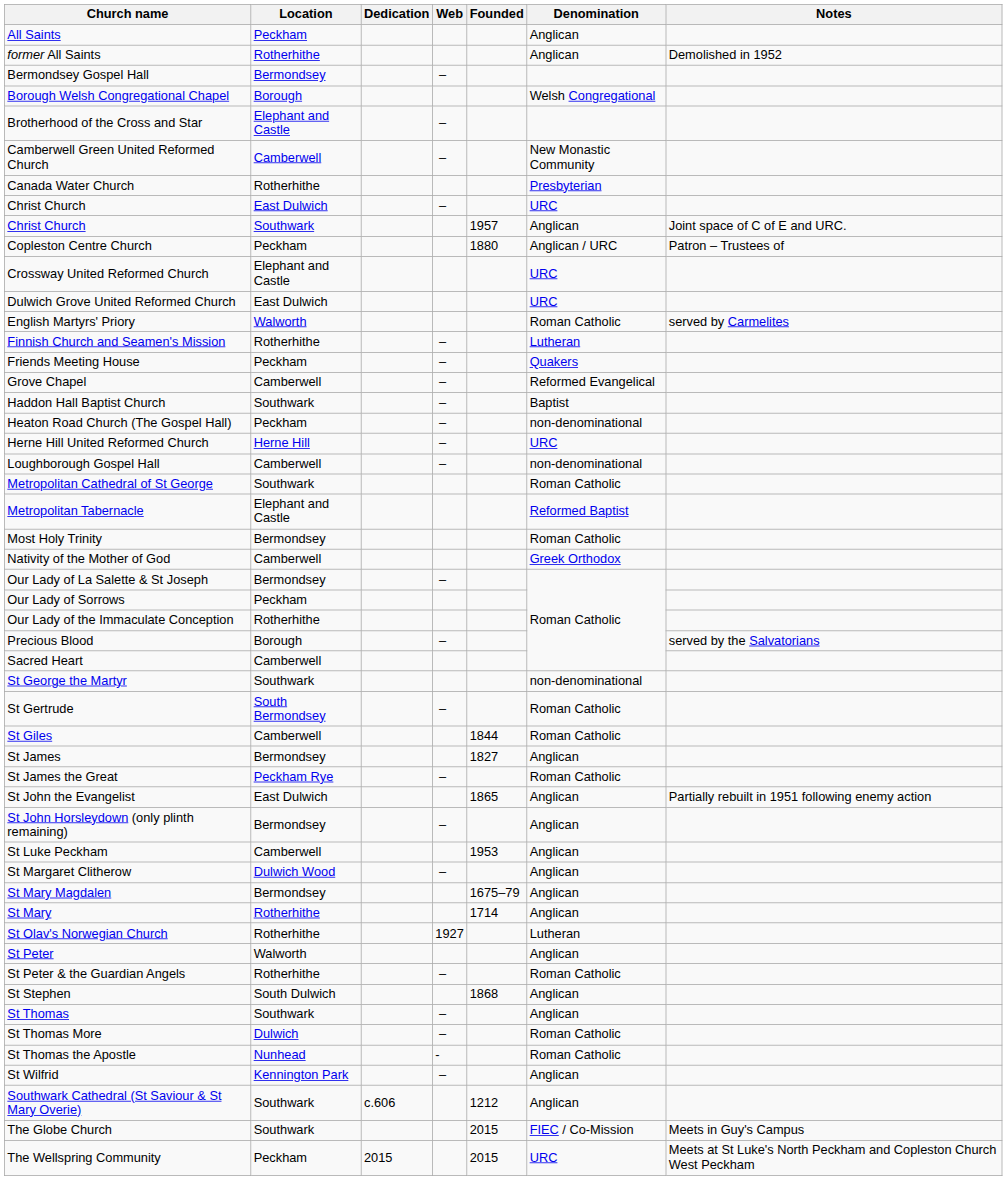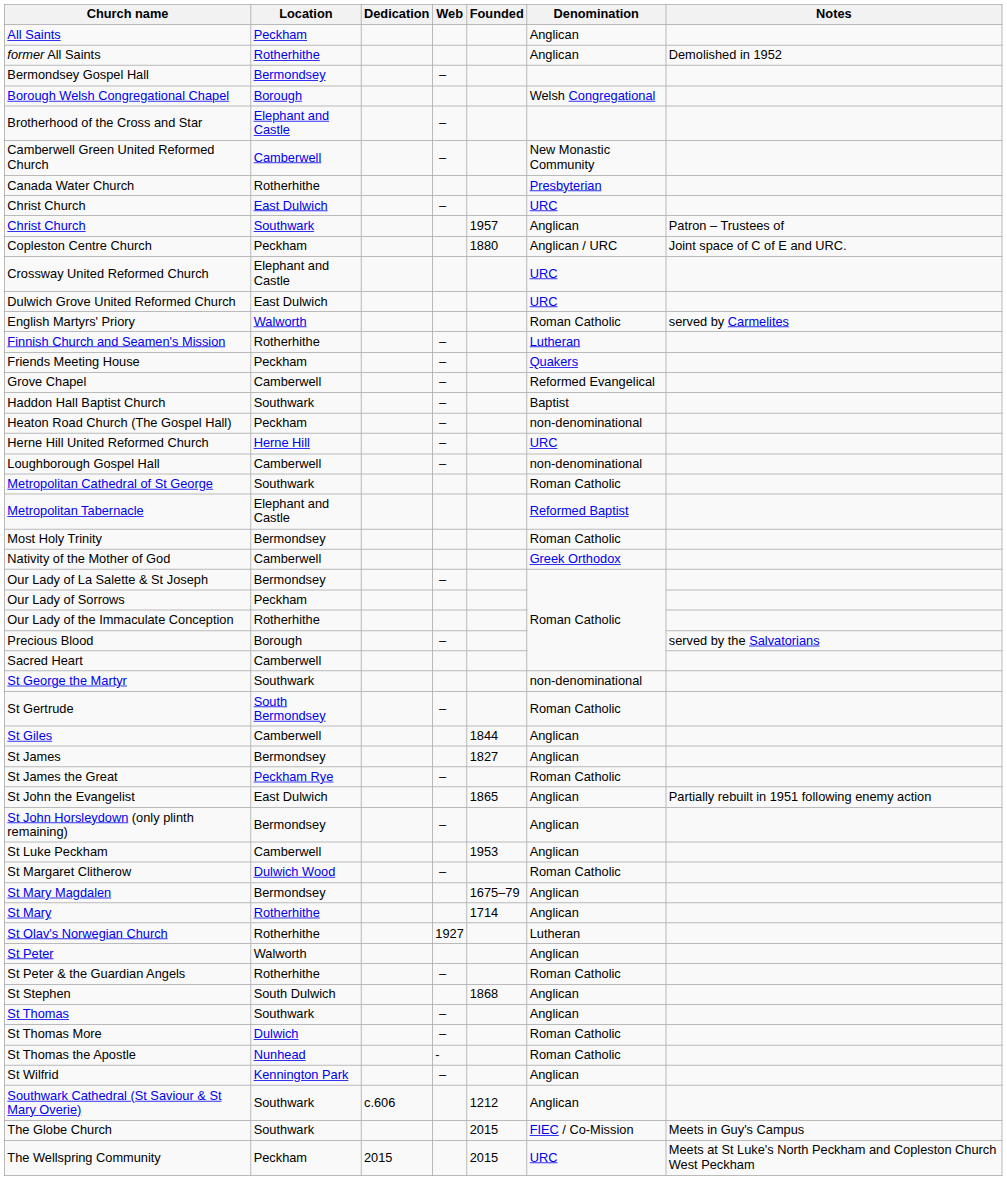Christ Church / Southwark | Notes: Joint space of C of E and URC. -> Patron – Trustees of
Copleston Centre Church | Notes: Patron – Trustees of -> Joint space of C of E and URC.
St Giles | Denomination: Roman Catholic -> Anglican
St Margaret Clitherow | Denomination: Anglican -> Roman Catholic
